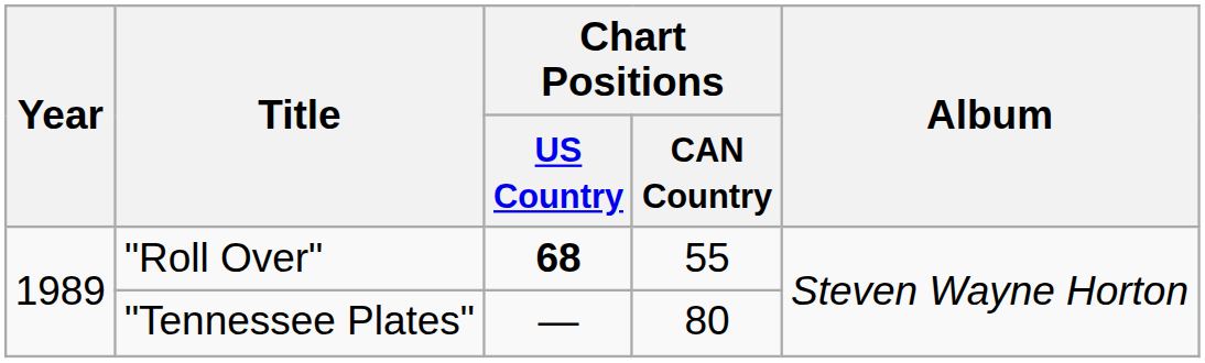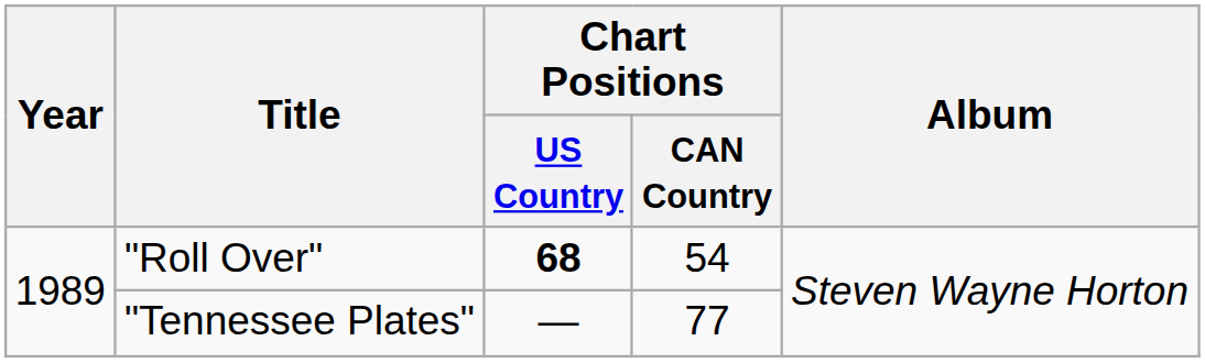"Roll Over" | Chart Positions / CAN Country: 55 -> 54
"Tennessee Plates" | Chart Positions / CAN Country: 80 -> 77
